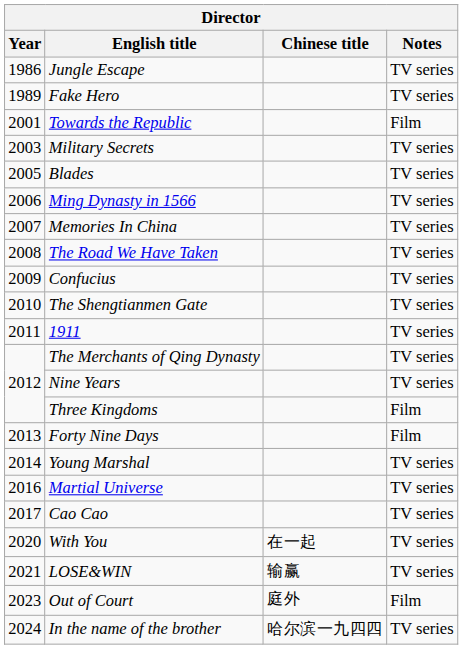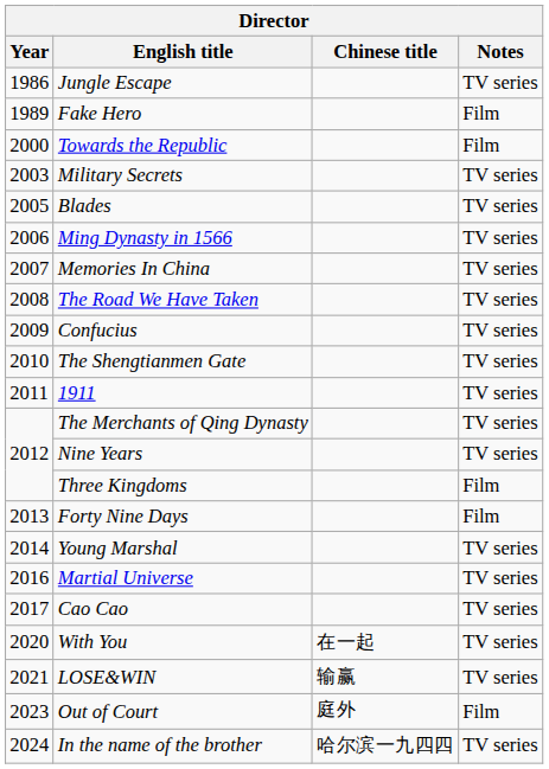Fake Hero | Notes: TV series -> Film
Towards the Republic | Year: 2001 -> 2000
